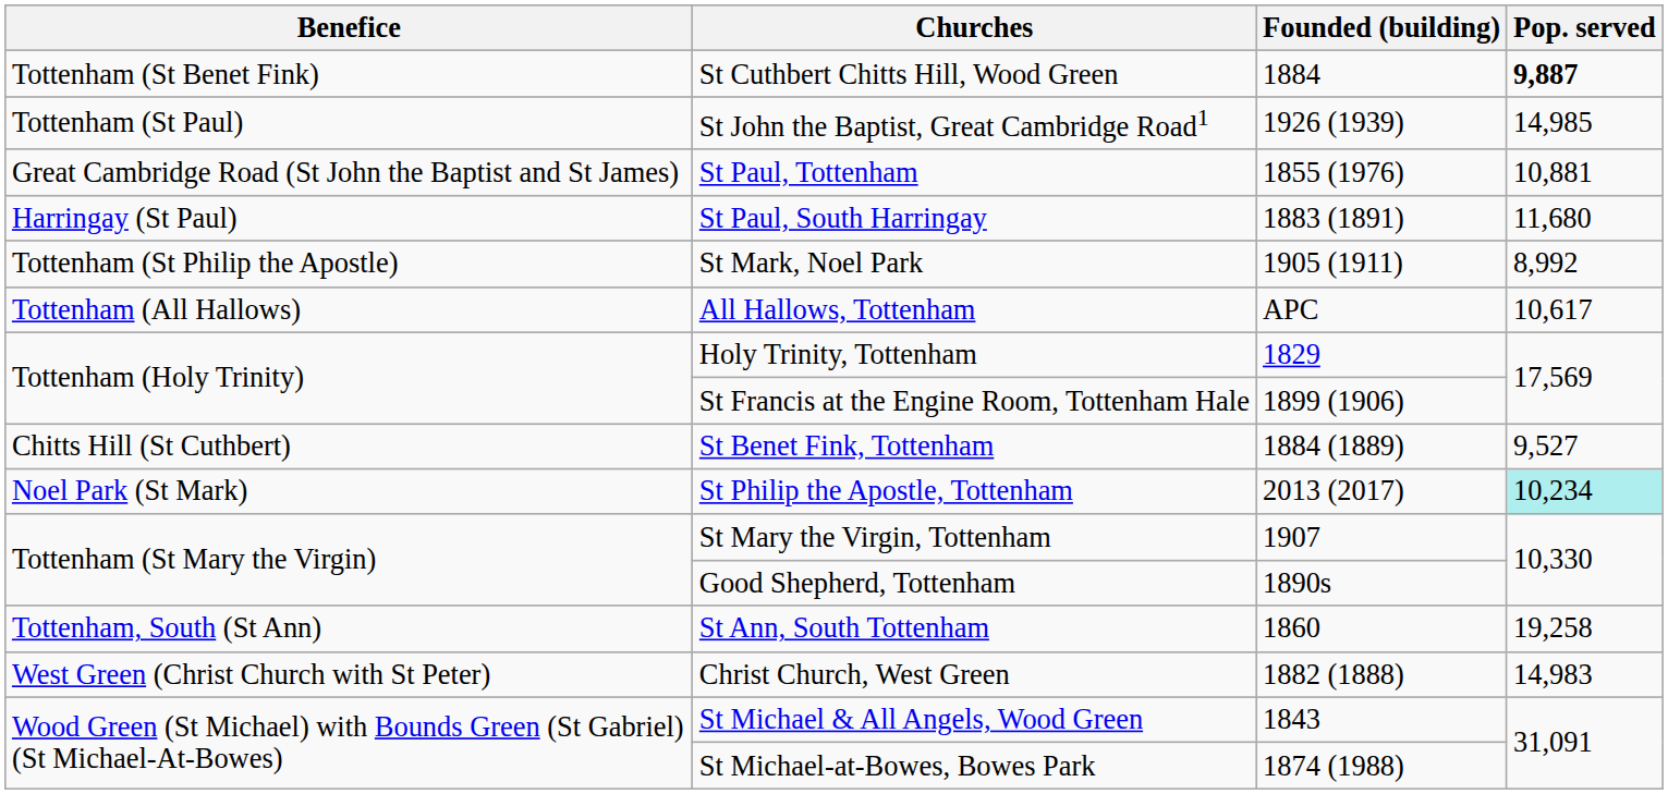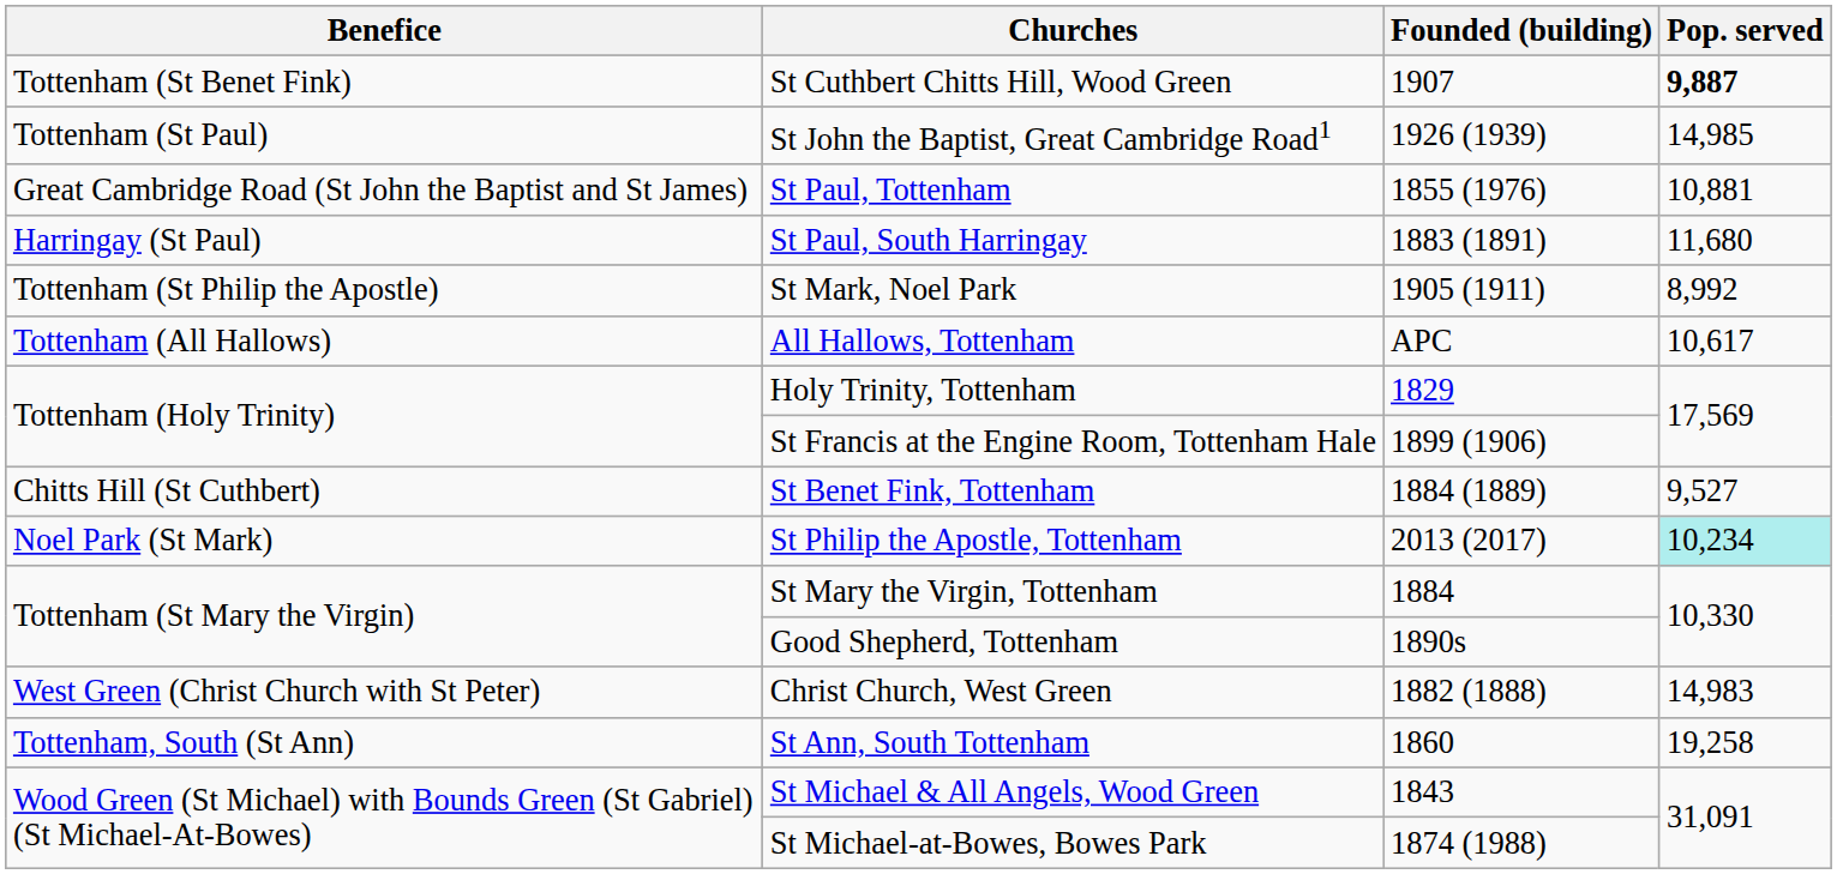St Cuthbert Chitts Hill, Wood Green | Founded (building): 1884 -> 1907
St Mary the Virgin, Tottenham | Founded (building): 1907 -> 1884
rows swapped: St Ann, South Tottenham <-> Christ Church, West Green
